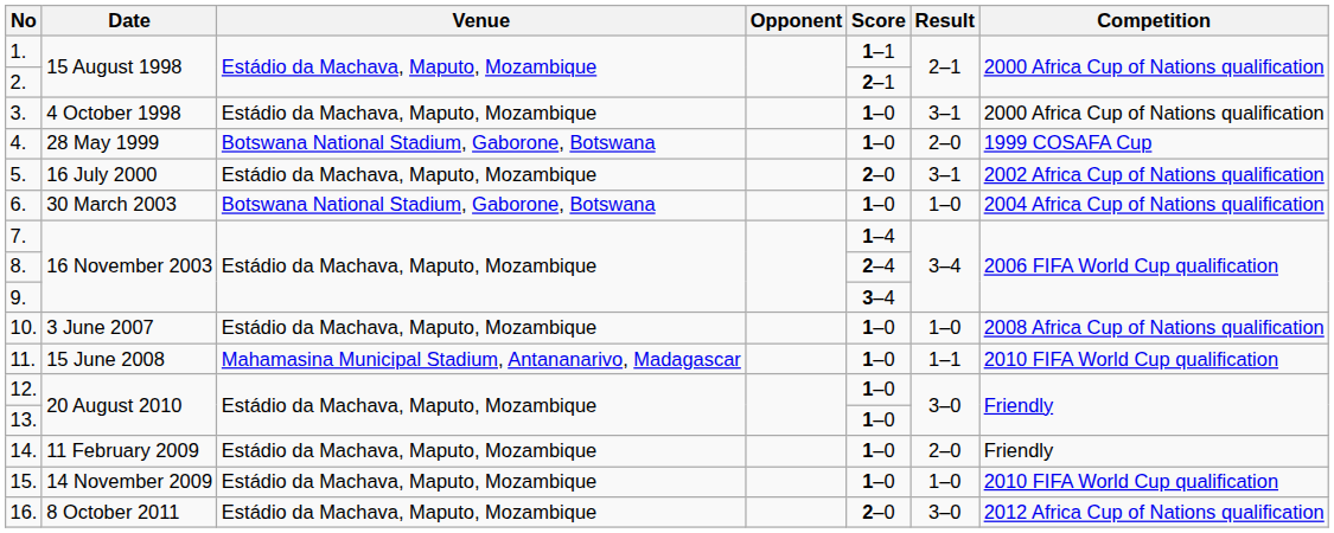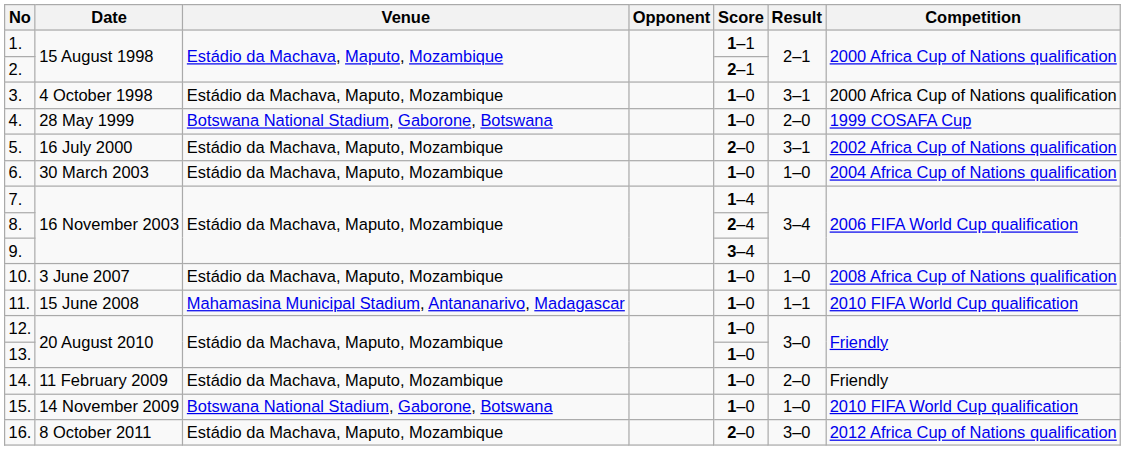6. | Venue: Botswana National Stadium, Gaborone, Botswana -> Estádio da Machava, Maputo, Mozambique
15. | Venue: Estádio da Machava, Maputo, Mozambique -> Botswana National Stadium, Gaborone, Botswana
